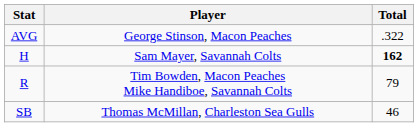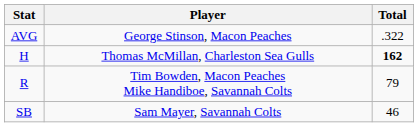H | Player: Sam Mayer, Savannah Colts -> Thomas McMillan, Charleston Sea Gulls
SB | Player: Thomas McMillan, Charleston Sea Gulls -> Sam Mayer, Savannah Colts
